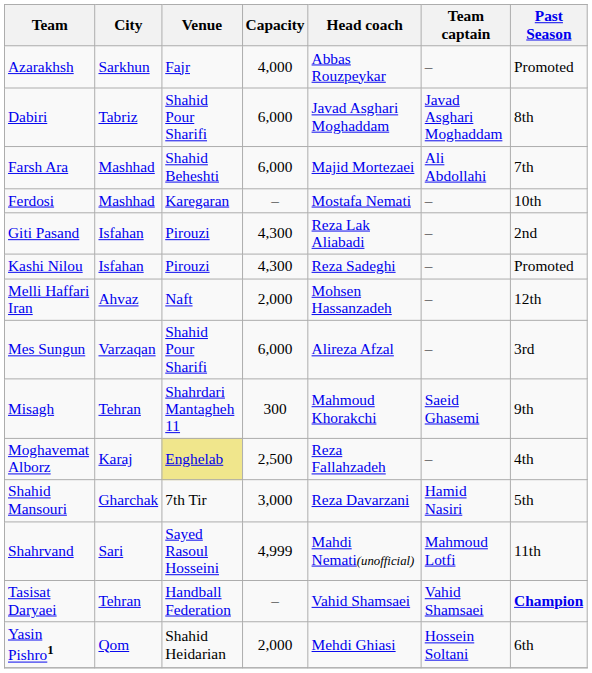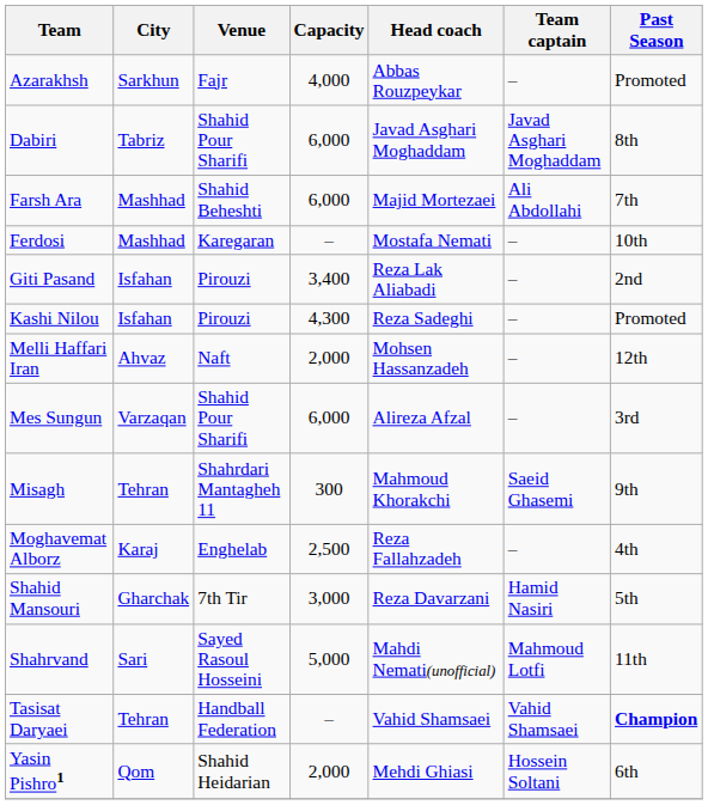Giti Pasand | Capacity: 4,300 -> 3,400
Moghavemat Alborz | Venue: khaki background -> no background
Shahrvand | Capacity: 4,999 -> 5,000
